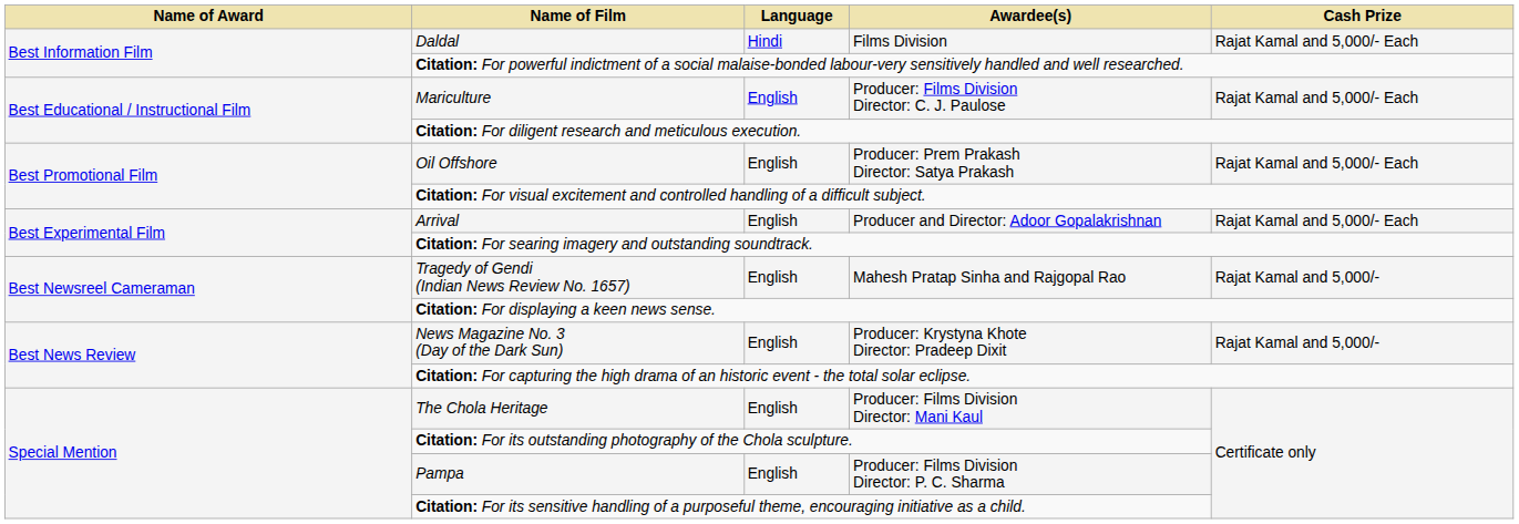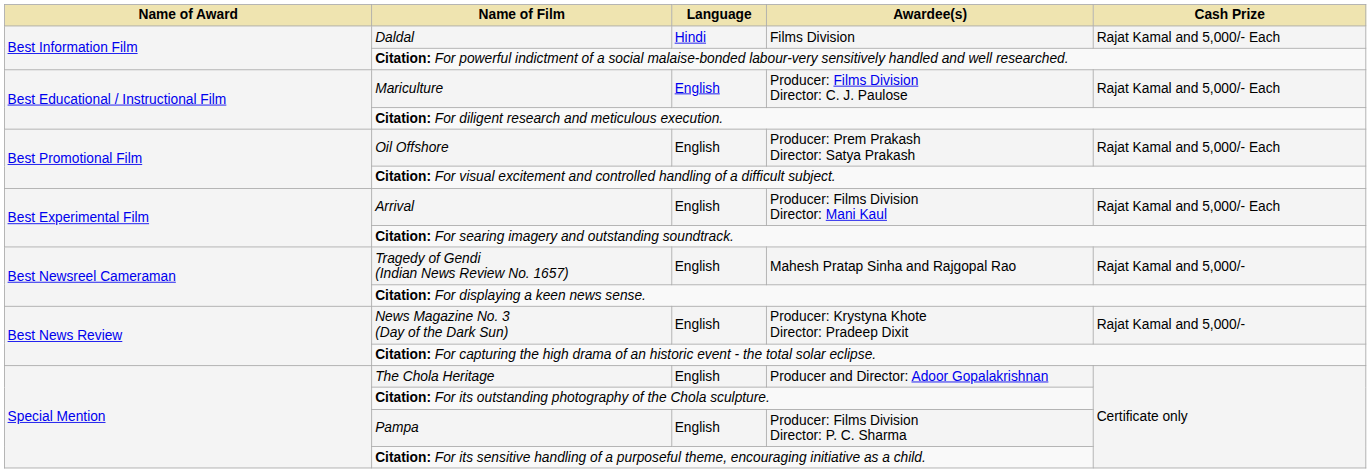Arrival | Awardee(s): Producer and Director: Adoor Gopalakrishnan -> Producer: Films Division Director: Mani Kaul
The Chola Heritage | Awardee(s): Producer: Films Division Director: Mani Kaul -> Producer and Director: Adoor Gopalakrishnan
